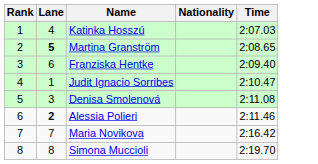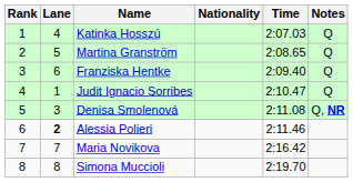+ column: Notes | Q | Q | Q | Q | Q, NR
Martina Granström | Lane: bold -> normal
